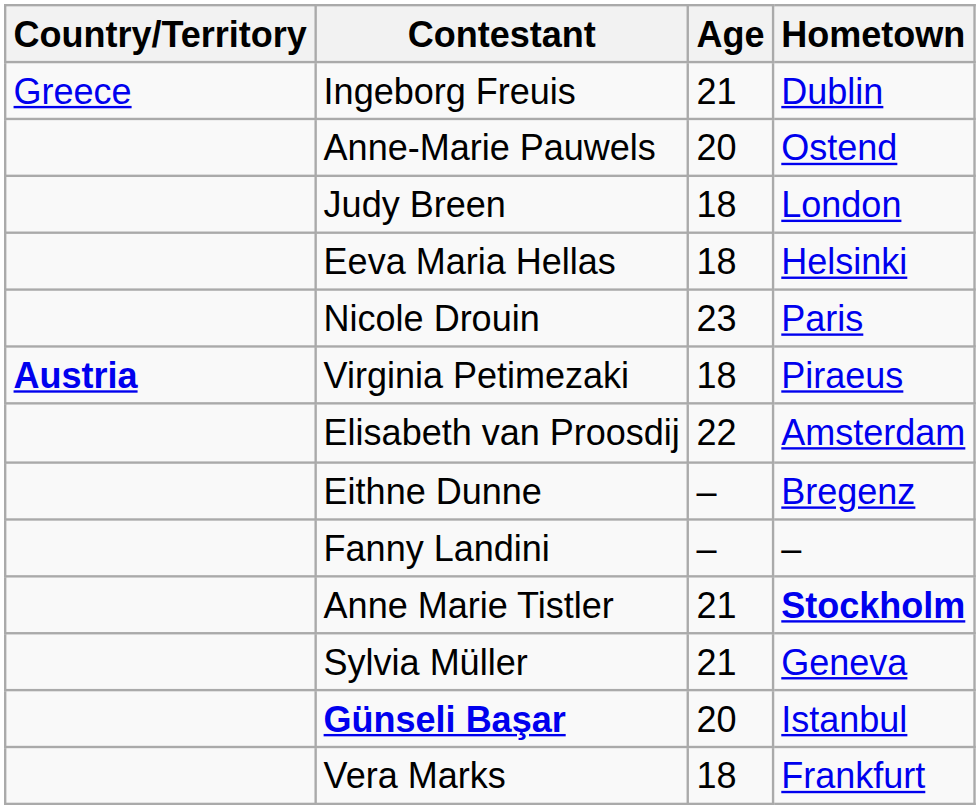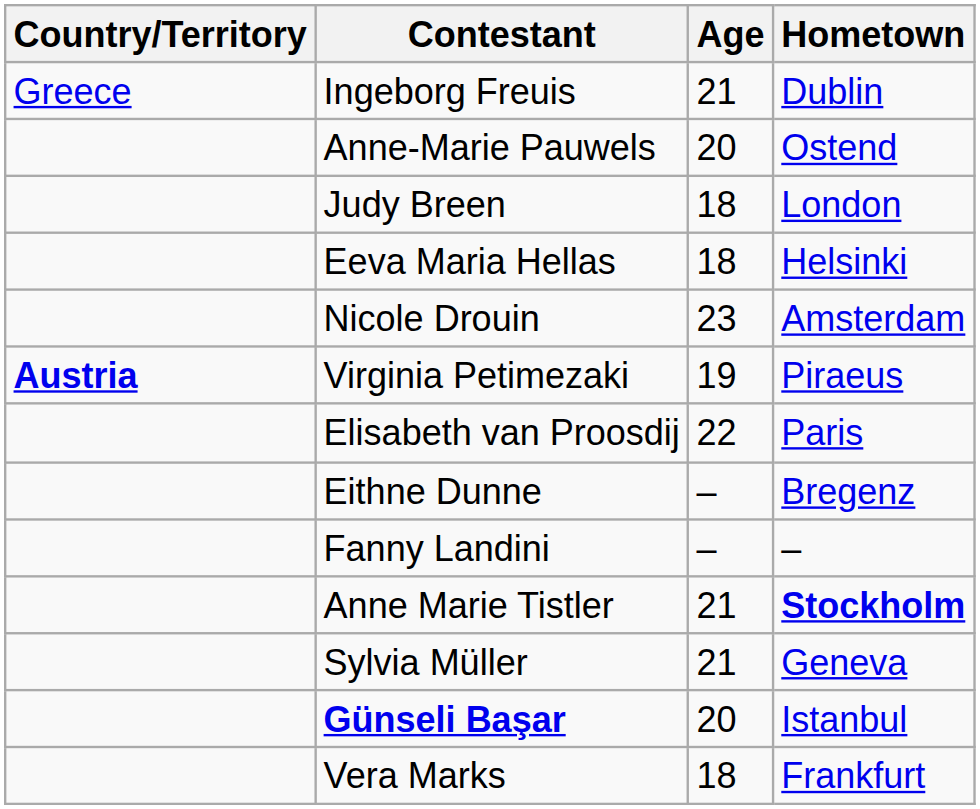Nicole Drouin | Hometown: Paris -> Amsterdam
Virginia Petimezaki | Age: 18 -> 19
Elisabeth van Proosdij | Hometown: Amsterdam -> Paris
